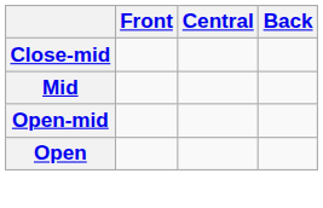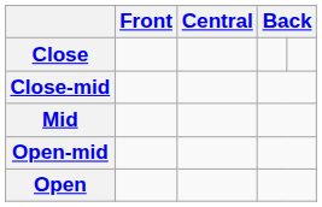+ row: Close
